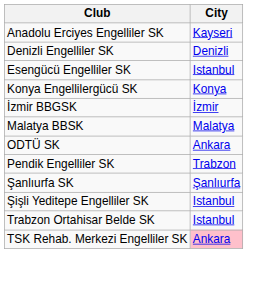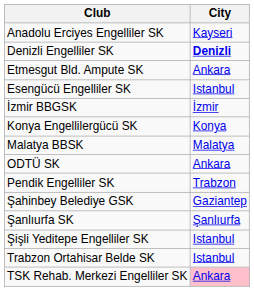Denizli Engelliler SK | City: normal -> bold
+ row: Etmesgut Bld. Ampute SK | Ankara
rows swapped: İzmir BBGSK <-> Konya Engellilergücü SK
+ row: Şahinbey Belediye GSK | Gaziantep
